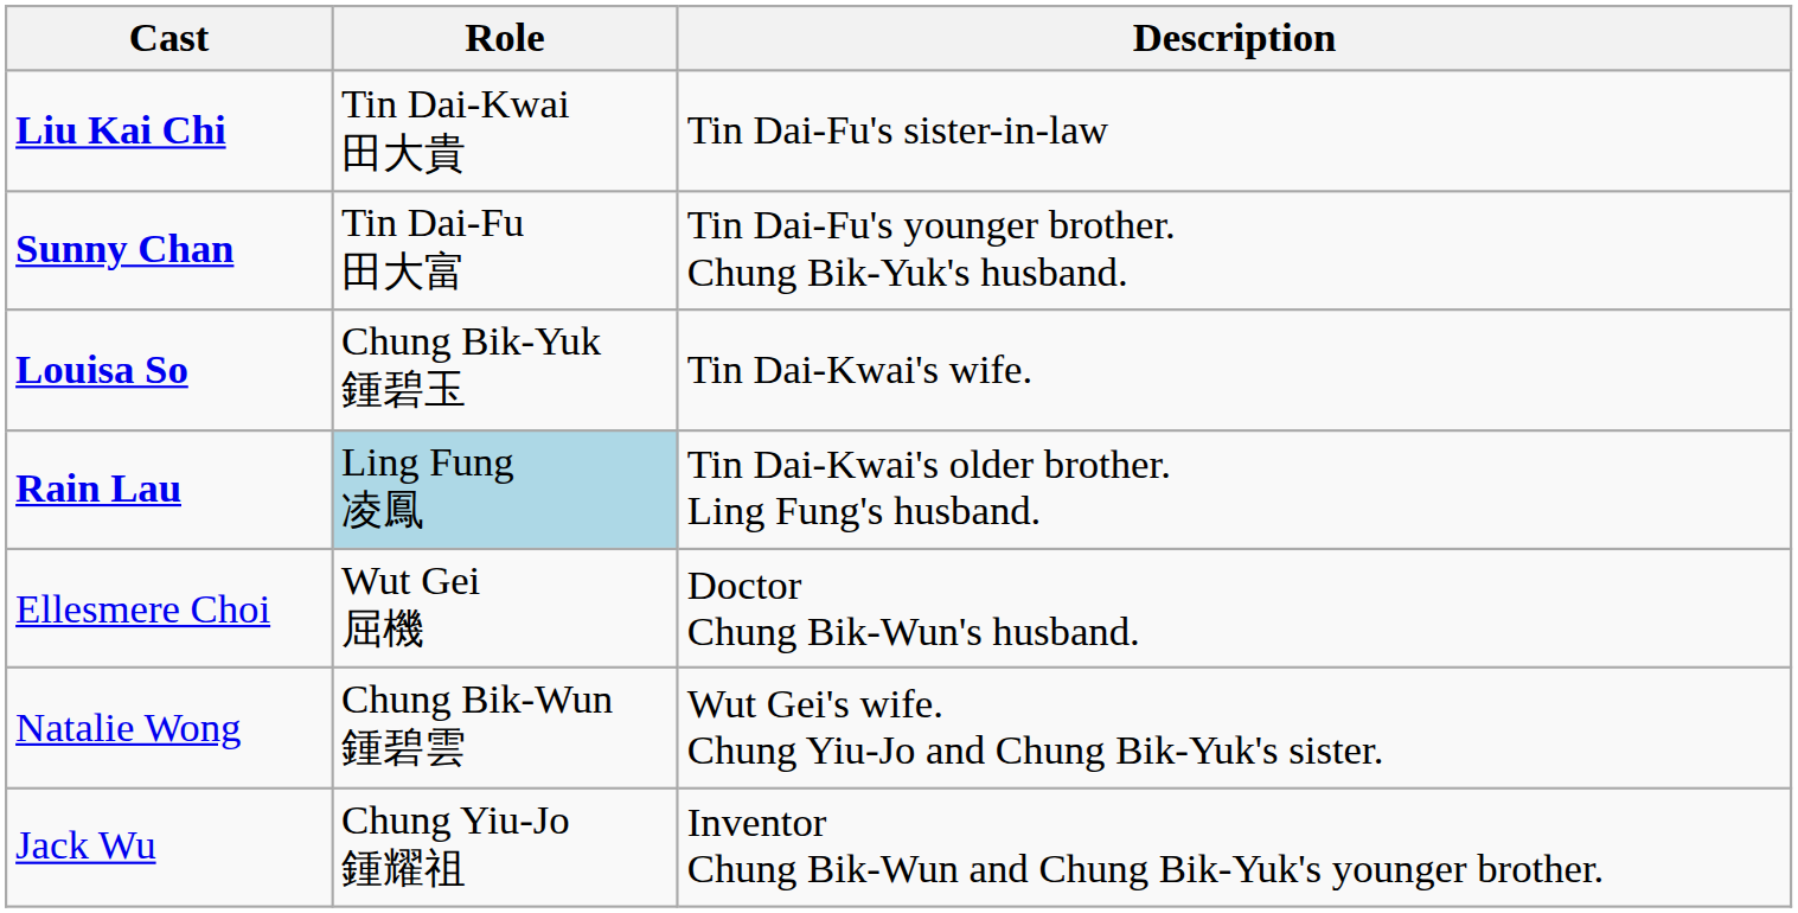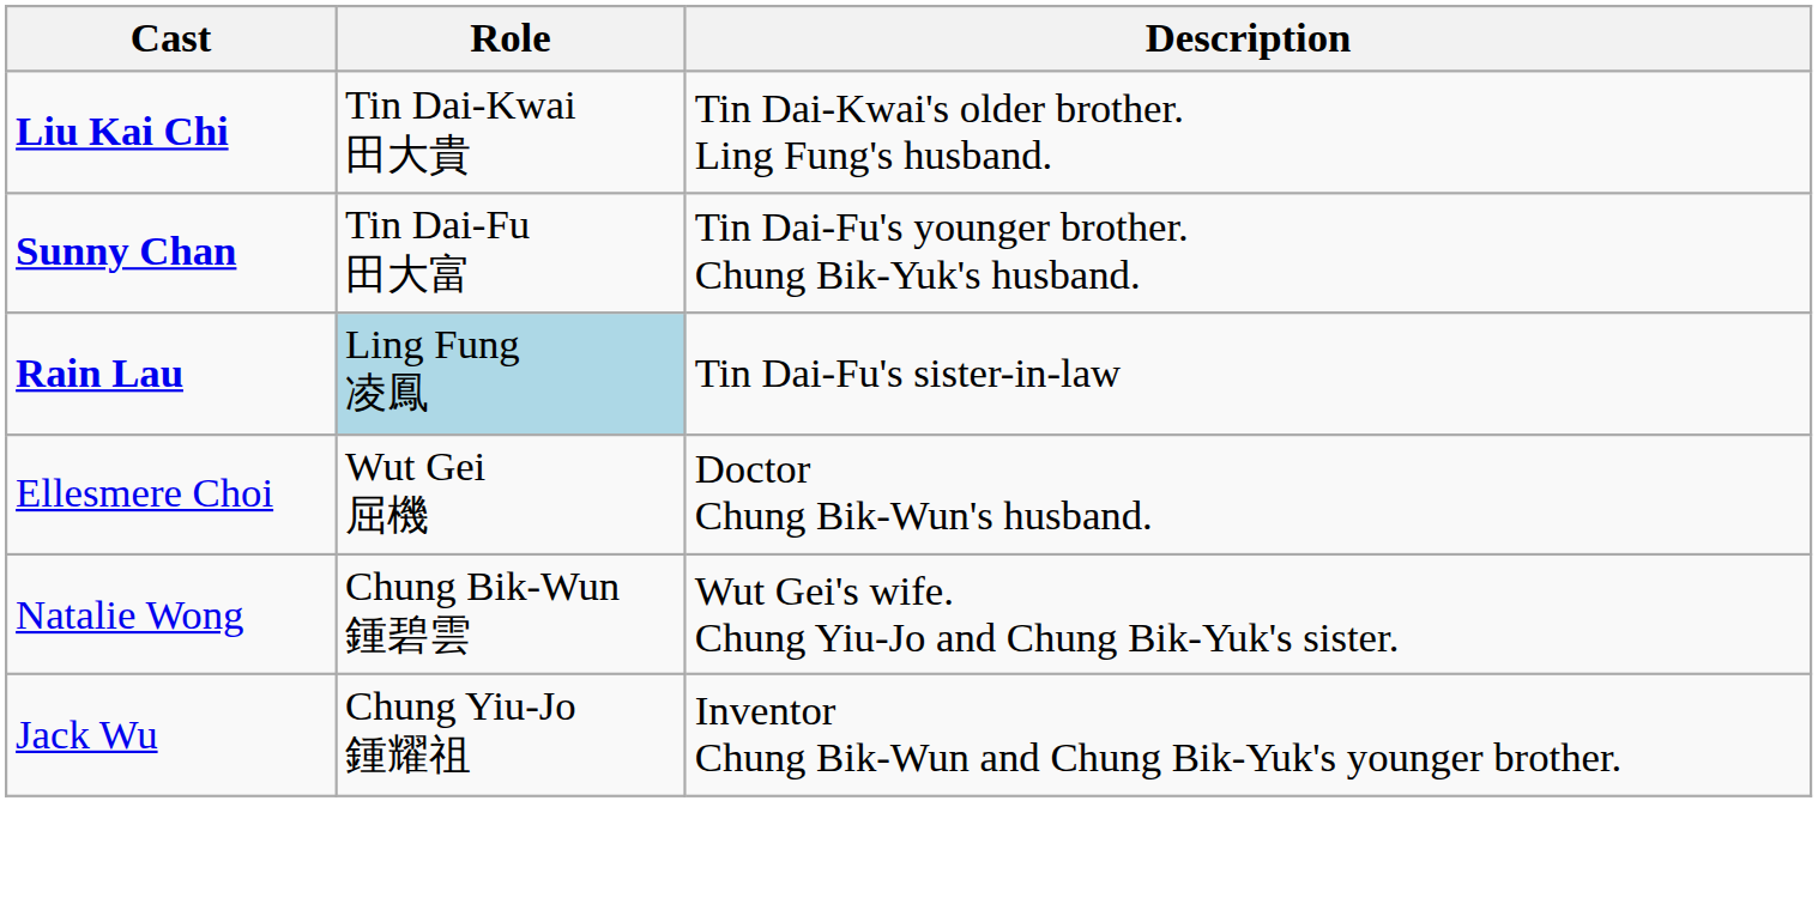Liu Kai Chi | Description: Tin Dai-Fu's sister-in-law -> Tin Dai-Kwai's older brother. Ling Fung's husband.
- row: Louisa So | Chung Bik-Yuk 鍾碧玉 | Tin Dai-Kwai's wife.
Rain Lau | Description: Tin Dai-Kwai's older brother. Ling Fung's husband. -> Tin Dai-Fu's sister-in-law
